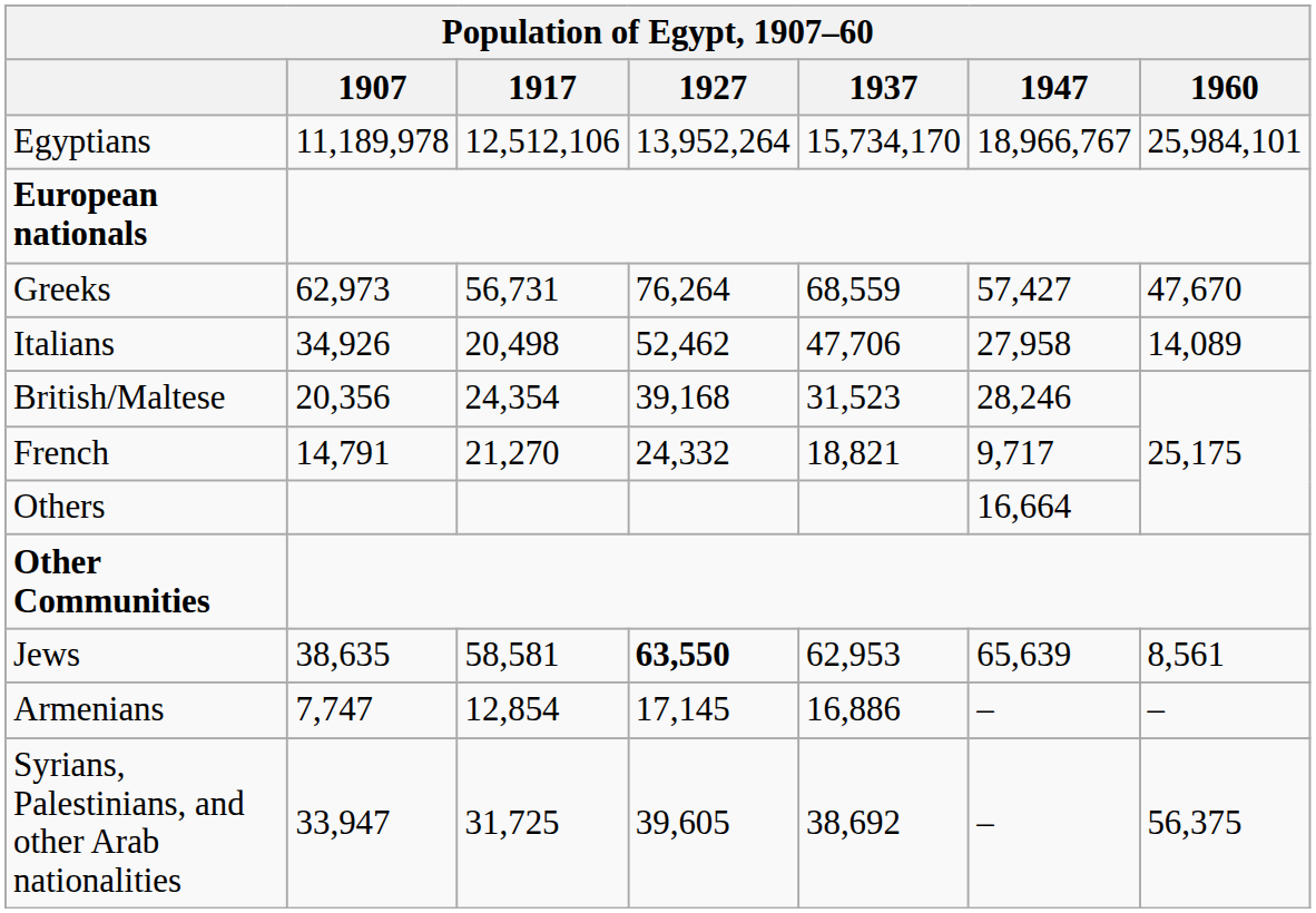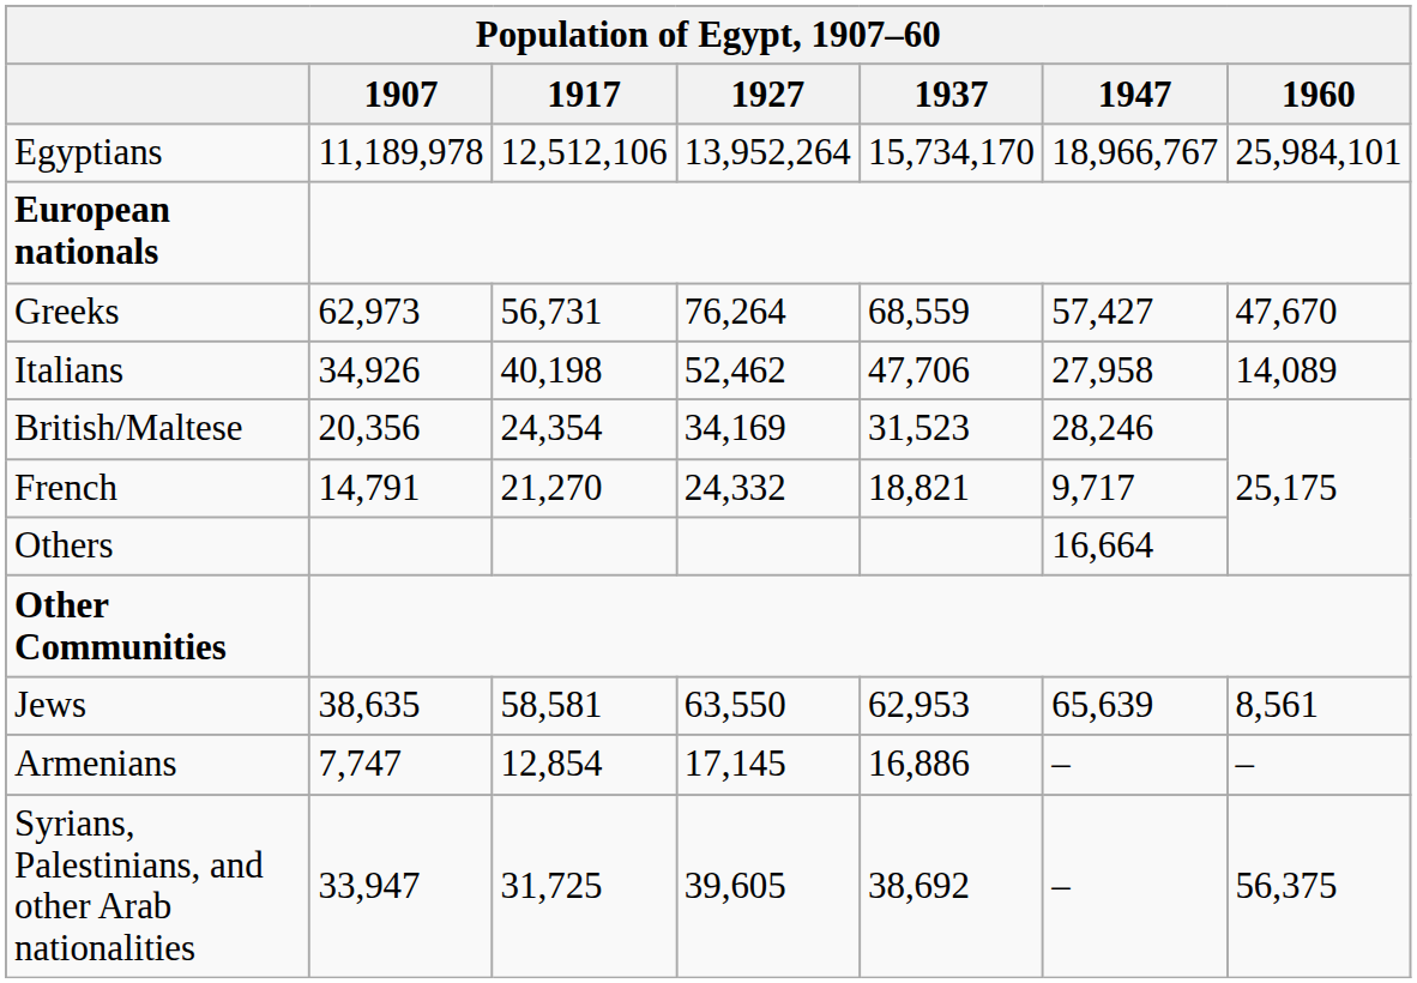Italians | 1917: 20,498 -> 40,198
British/Maltese | 1927: 39,168 -> 34,169
Jews | 1927: bold -> normal
